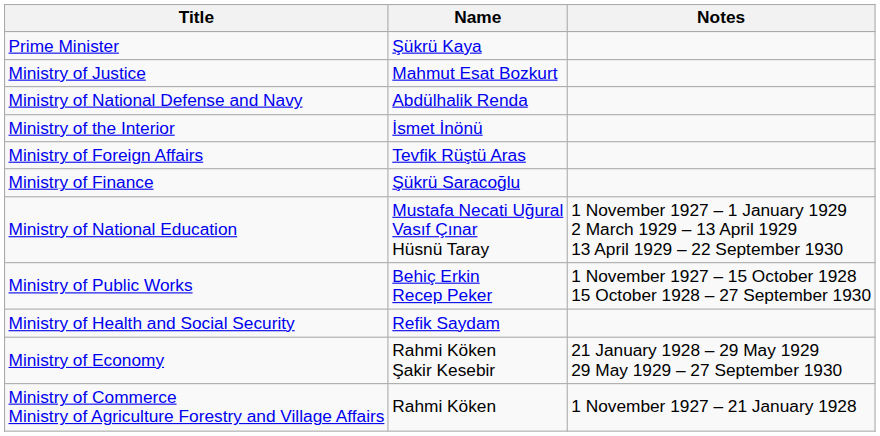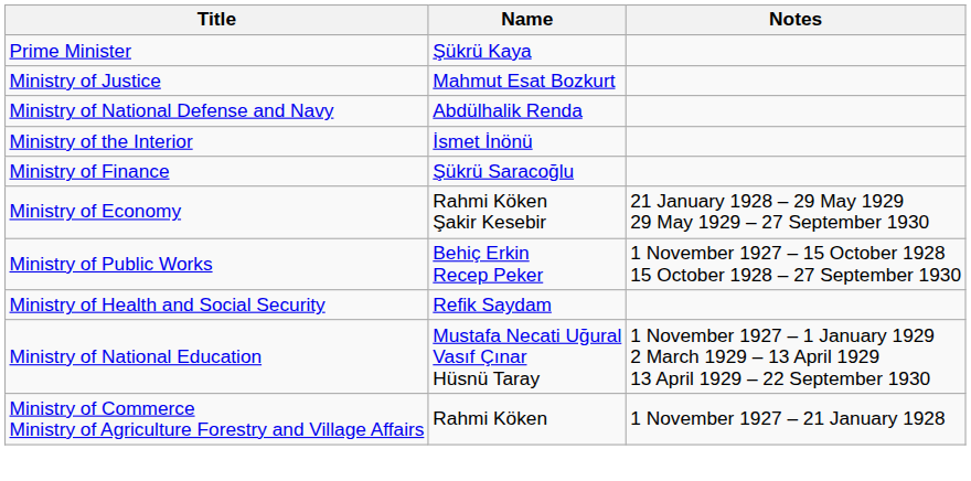- row: Ministry of Foreign Affairs | Tevfik Rüştü Aras
rows swapped: Ministry of National Education <-> Ministry of Economy
